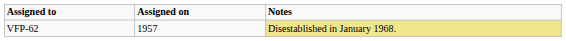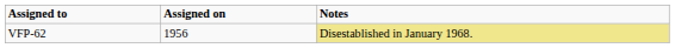VFP-62 | Assigned on: 1957 -> 1956
